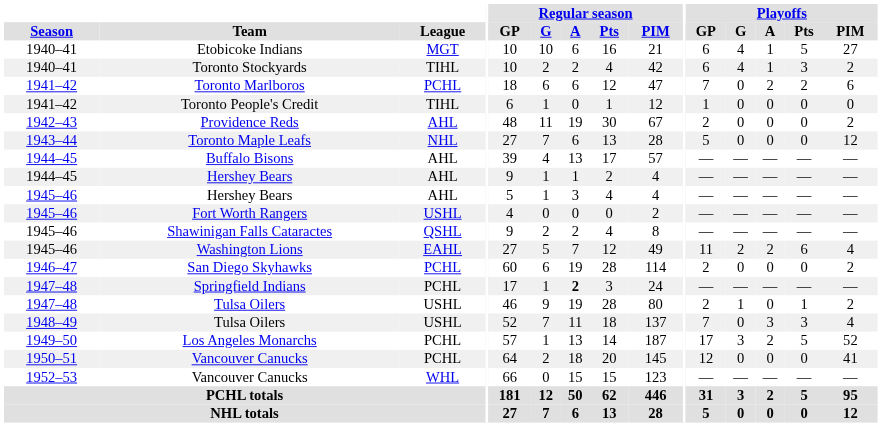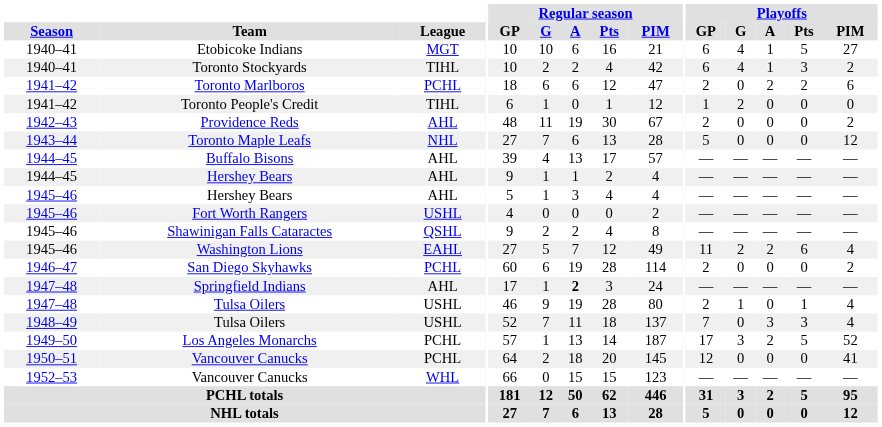Toronto Marlboros | Playoffs / GP: 7 -> 2
Toronto People's Credit | Playoffs / G: 0 -> 2
Springfield Indians | League: PCHL -> AHL
1947–48 / Tulsa Oilers | Playoffs / PIM: 2 -> 4
